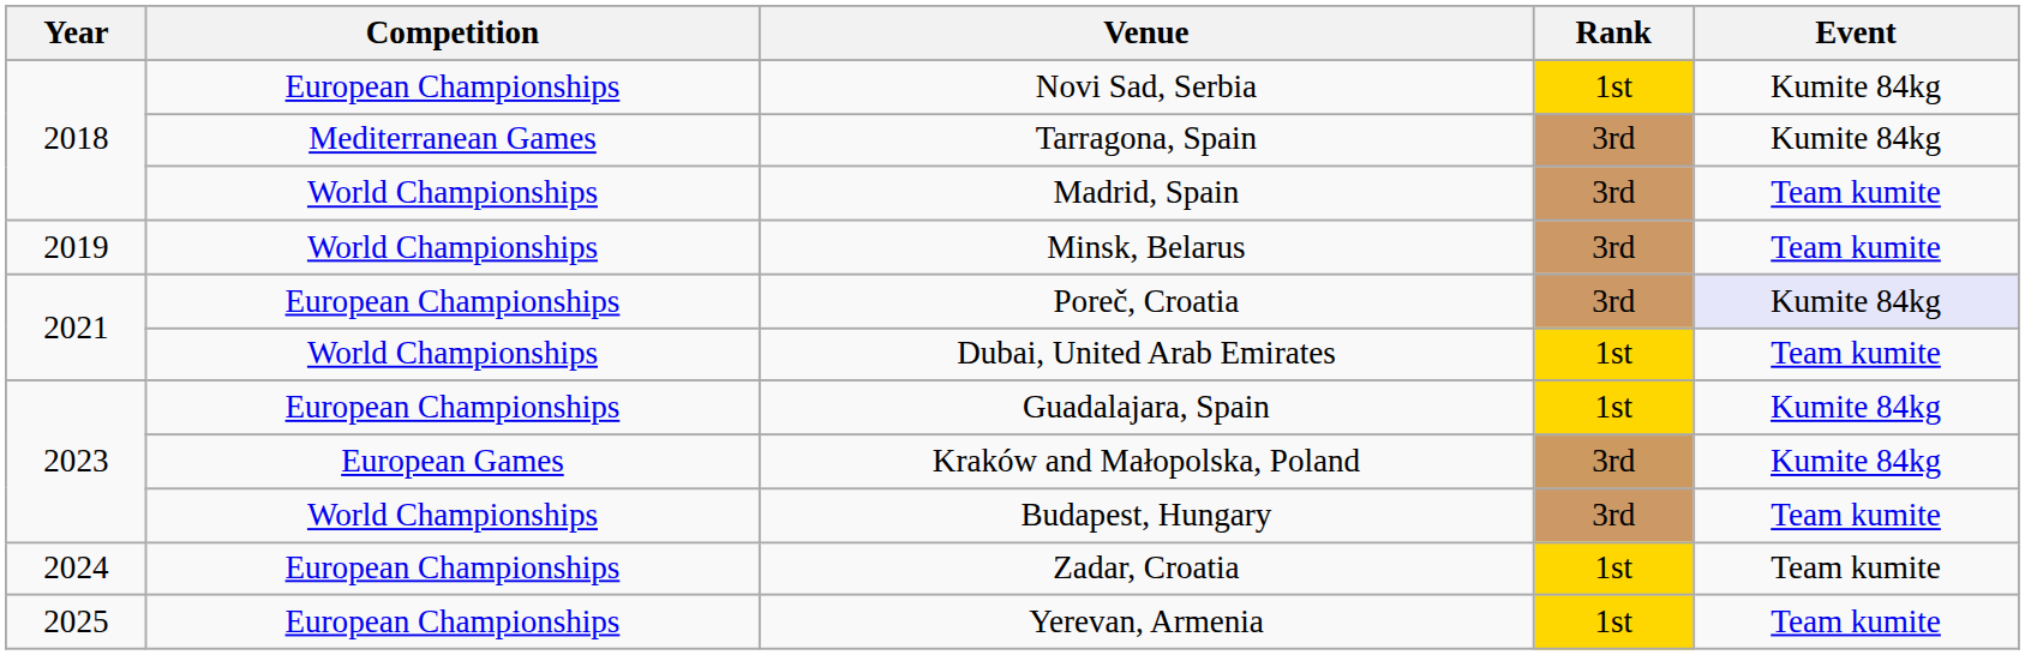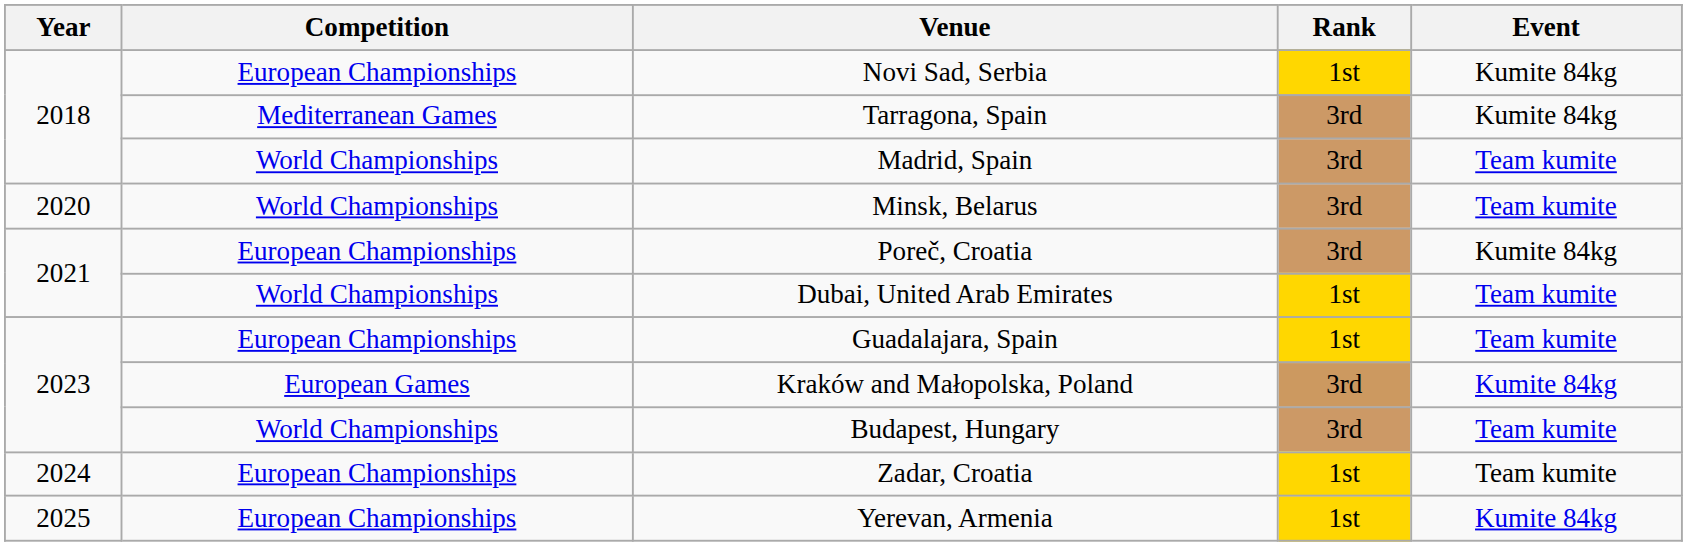Minsk, Belarus | Year: 2019 -> 2020
Poreč, Croatia | Event: lavender background -> no background
Guadalajara, Spain | Event: Kumite 84kg -> Team kumite
Yerevan, Armenia | Event: Team kumite -> Kumite 84kg
